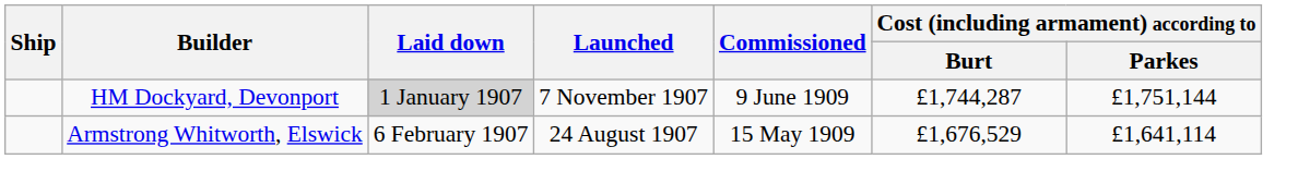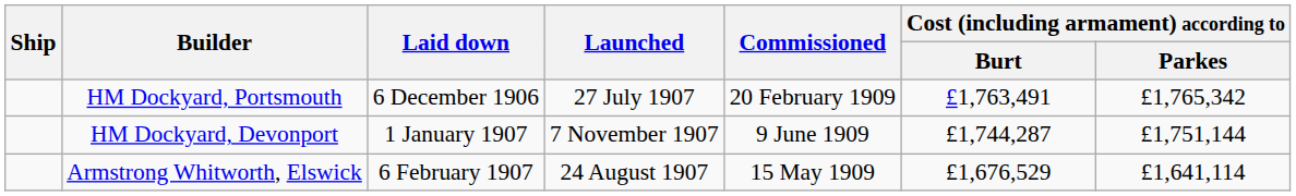+ row: HM Dockyard, Portsmouth | 6 December 1906 | 27 July 1907 | 20 February 1909 | £1,763,491 | £1,765,342
HM Dockyard, Devonport | Laid down: lightgrey background -> no background
